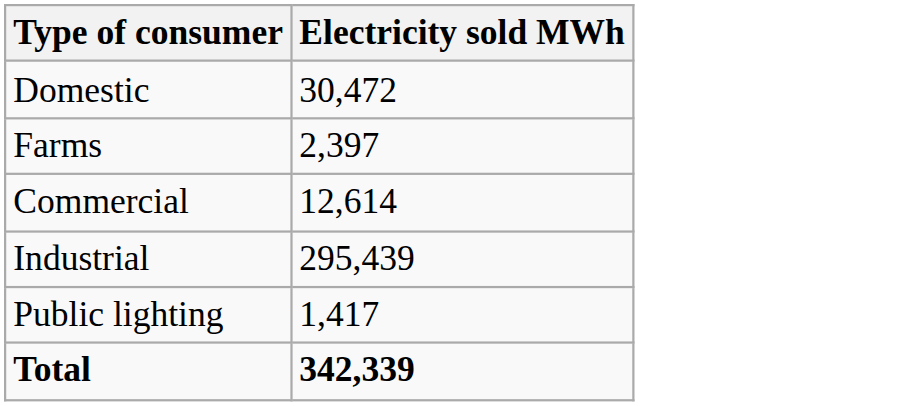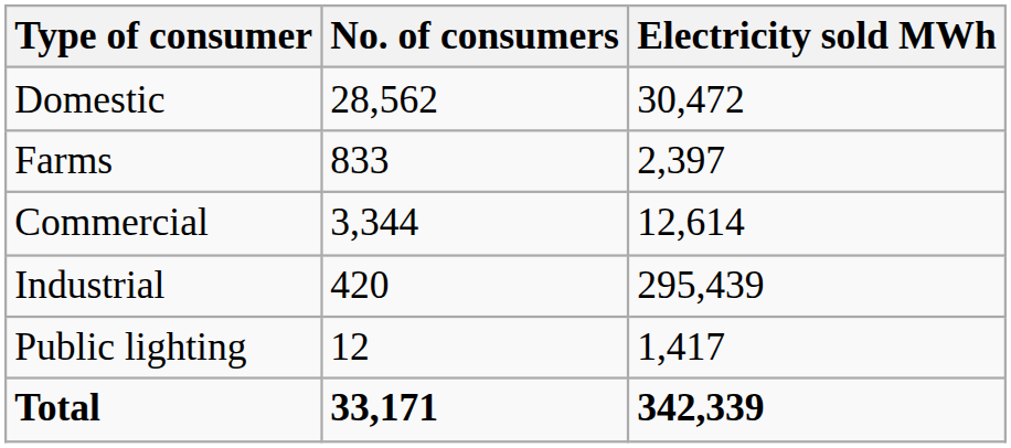+ column: No. of consumers | 28,562 | 833 | 3,344 | 420 | 12 | 33,171
